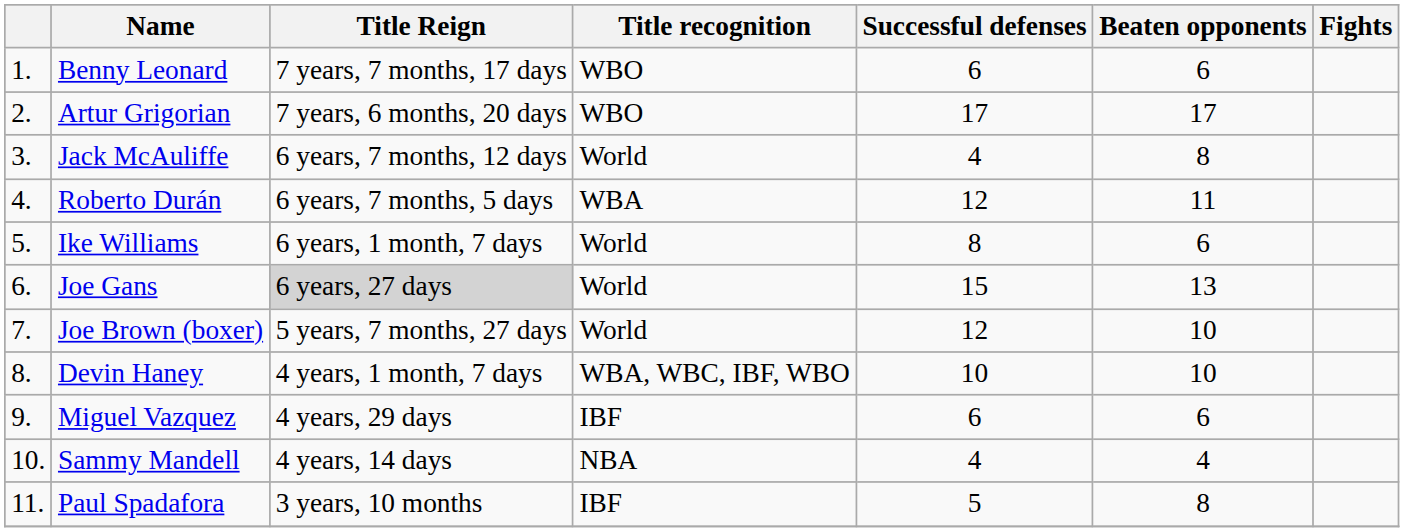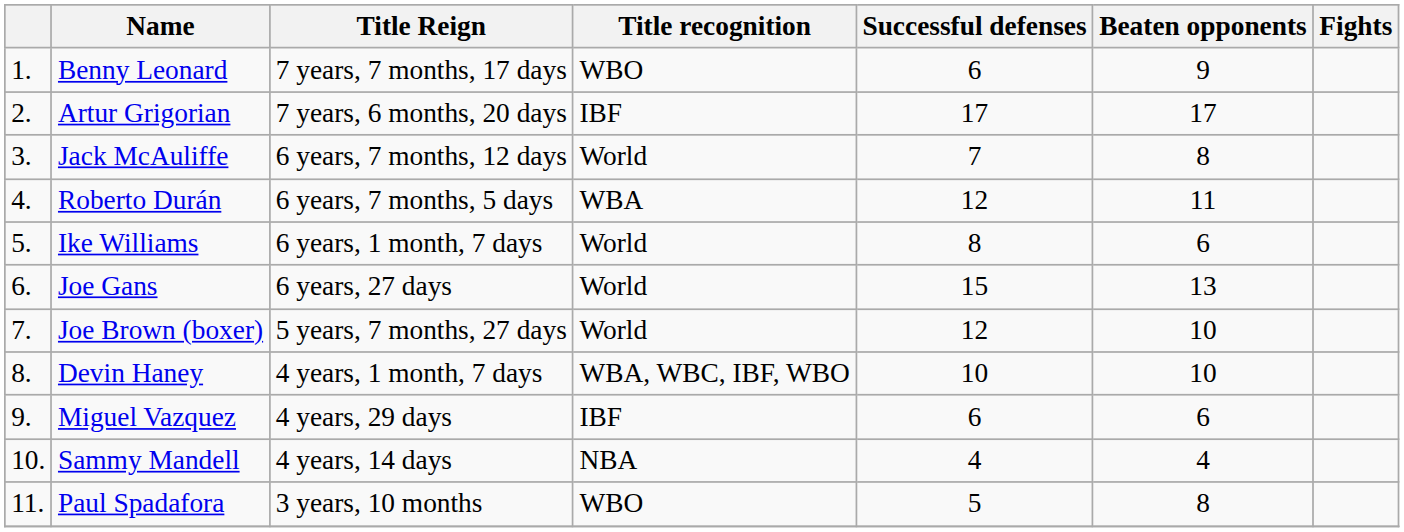Benny Leonard | Beaten opponents: 6 -> 9
Artur Grigorian | Title recognition: WBO -> IBF
Jack McAuliffe | Successful defenses: 4 -> 7
Joe Gans | Title Reign: lightgrey background -> no background
Paul Spadafora | Title recognition: IBF -> WBO
